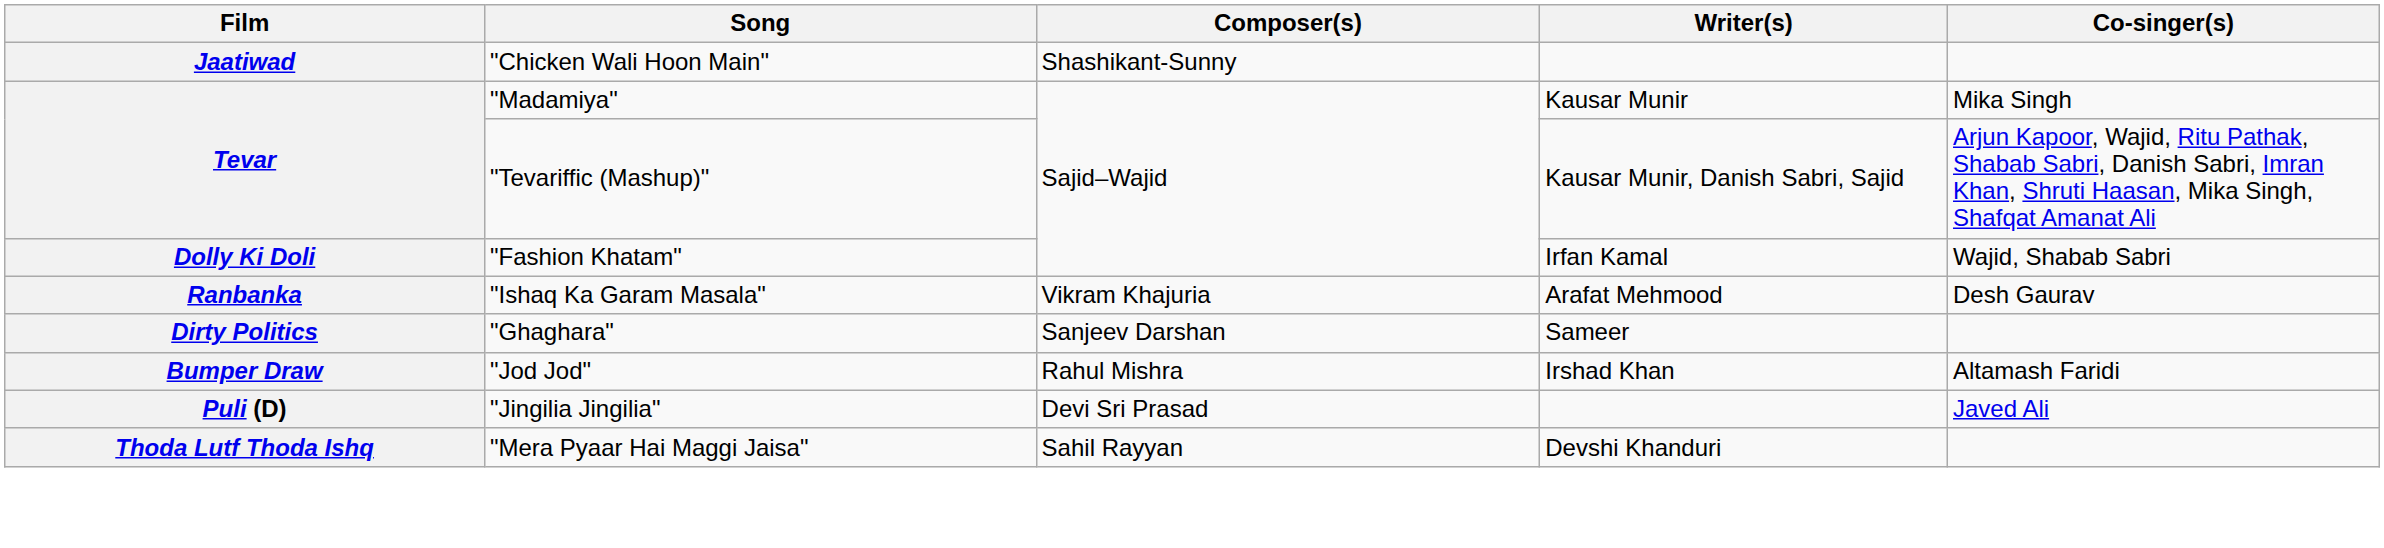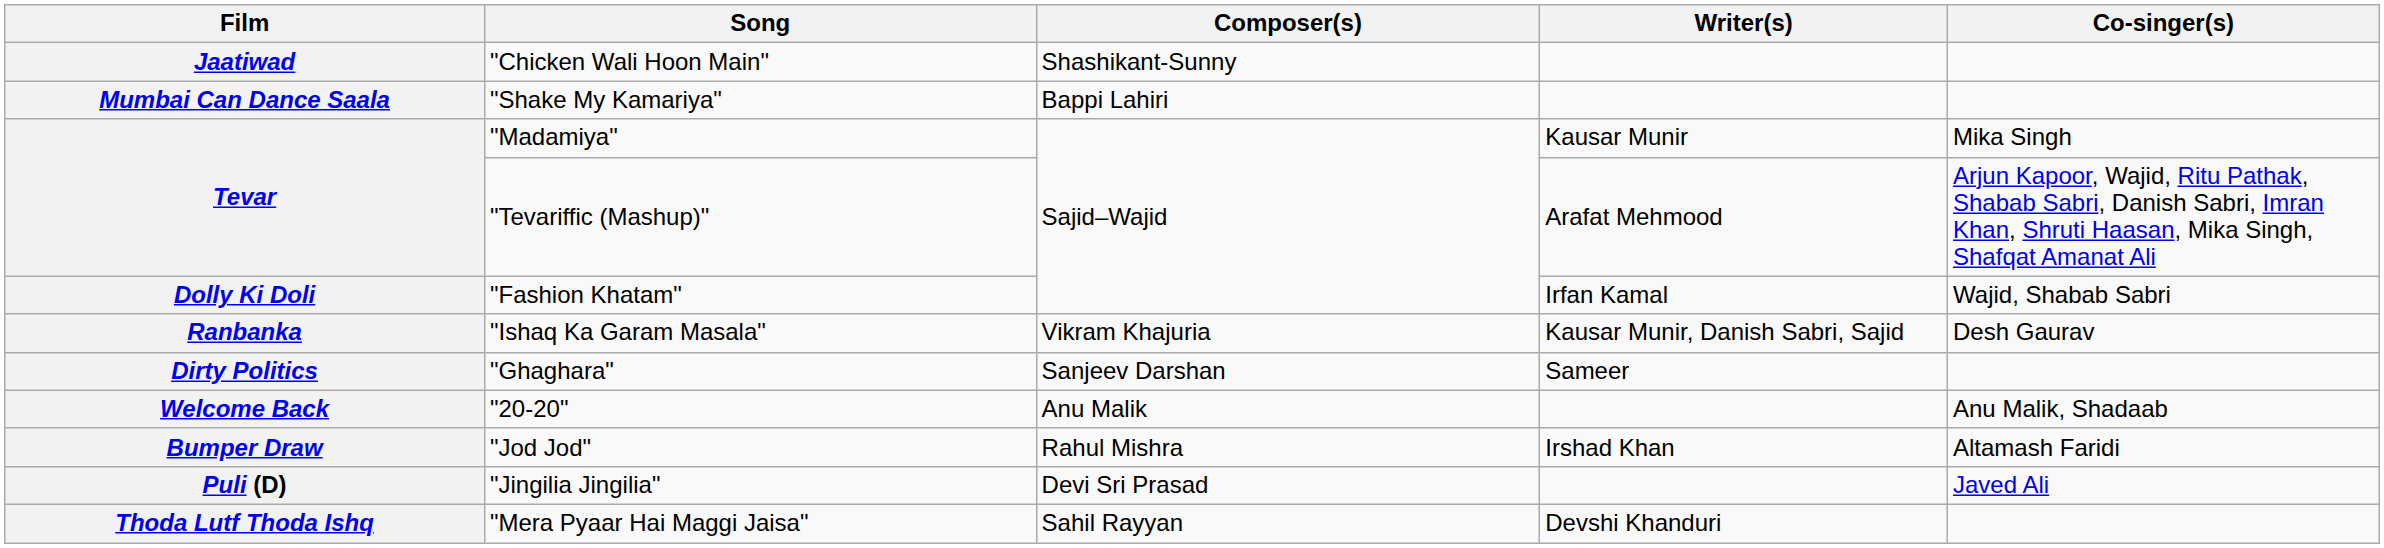+ row: Mumbai Can Dance Saala | "Shake My Kamariya" | Bappi Lahiri
Tevar / "Tevariffic (Mashup)" | Writer(s): Kausar Munir, Danish Sabri, Sajid -> Arafat Mehmood
Ranbanka | Writer(s): Arafat Mehmood -> Kausar Munir, Danish Sabri, Sajid
+ row: Welcome Back | "20-20" | Anu Malik | Anu Malik, Shadaab
